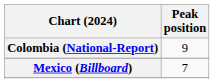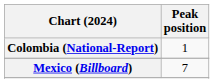Colombia (National-Report) | Peak position: 9 -> 1
